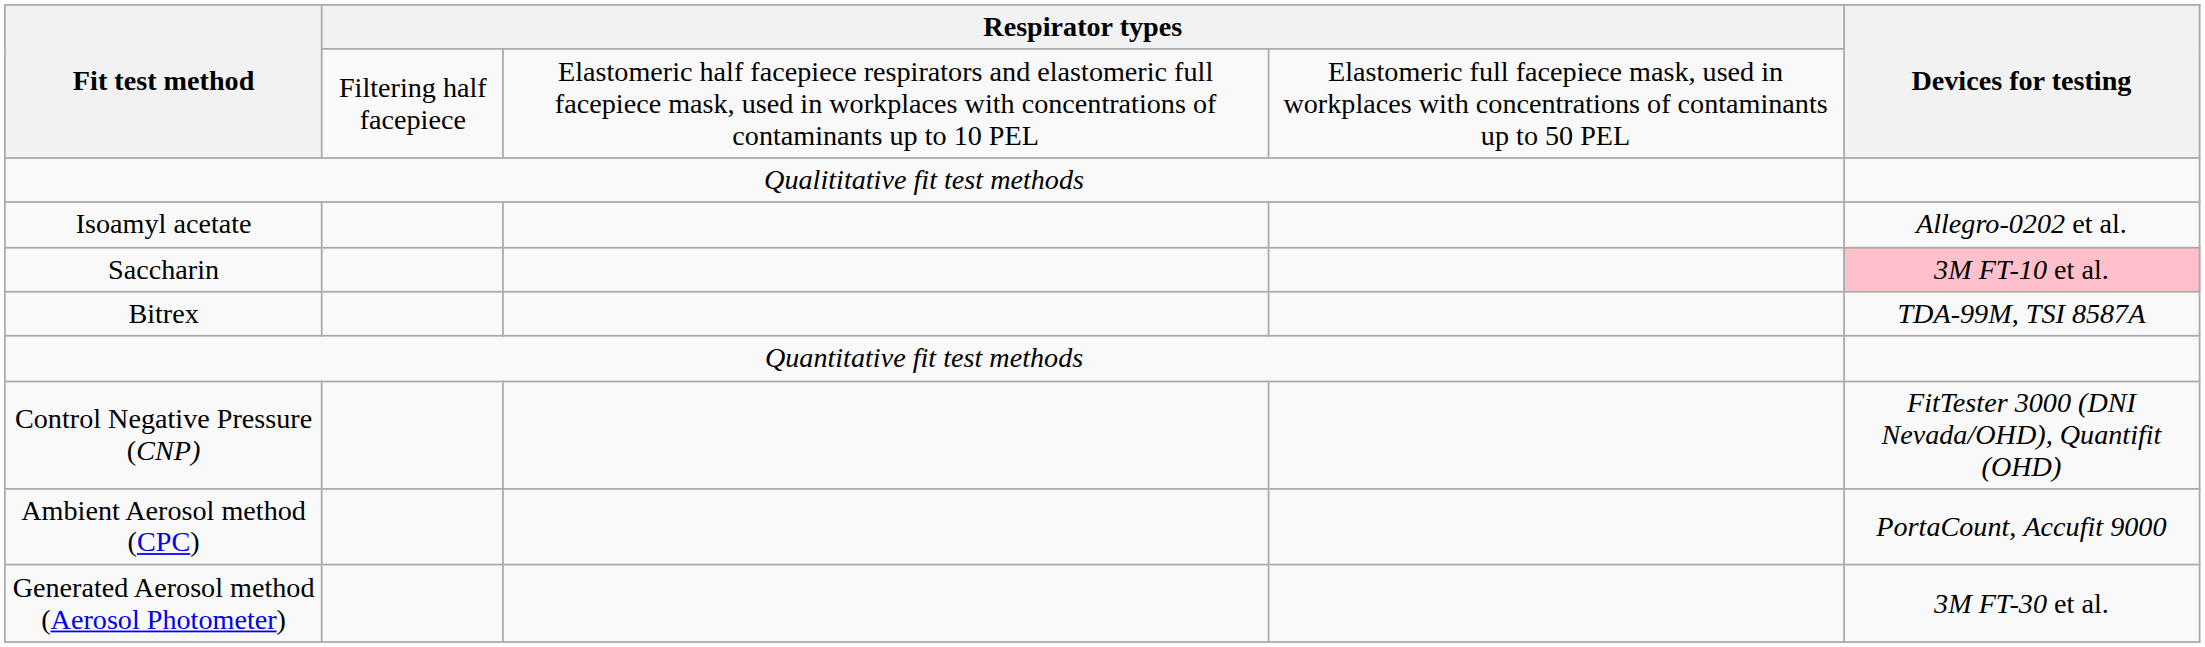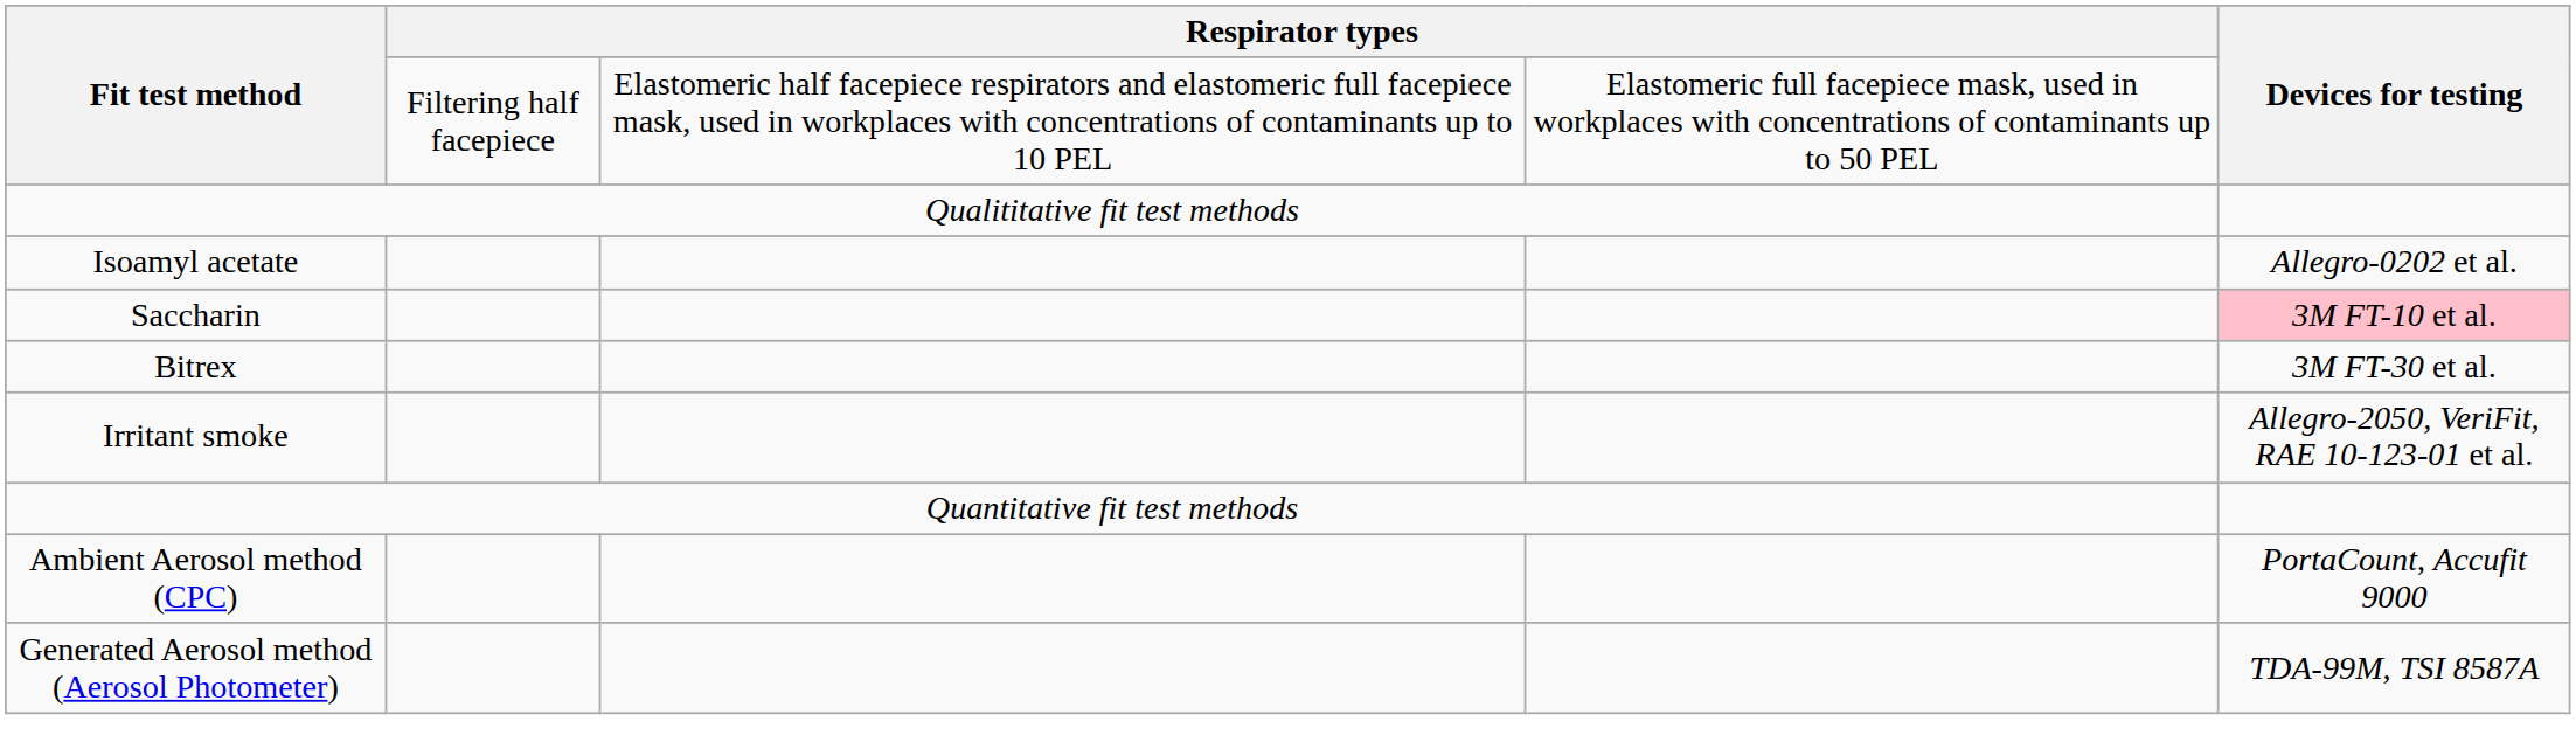Bitrex | Devices for testing: TDA-99M, TSI 8587A -> 3М FT-30 et al.
+ row: Irritant smoke | Allegro-2050, VeriFit, RAE 10-123-01 et al.
- row: Control Negative Pressure (CNP) | FitTester 3000 (DNI Nevada/OHD), Quantifit (OHD)
Generated Aerosol method (Aerosol Photometer) | Devices for testing: 3М FT-30 et al. -> TDA-99M, TSI 8587A
